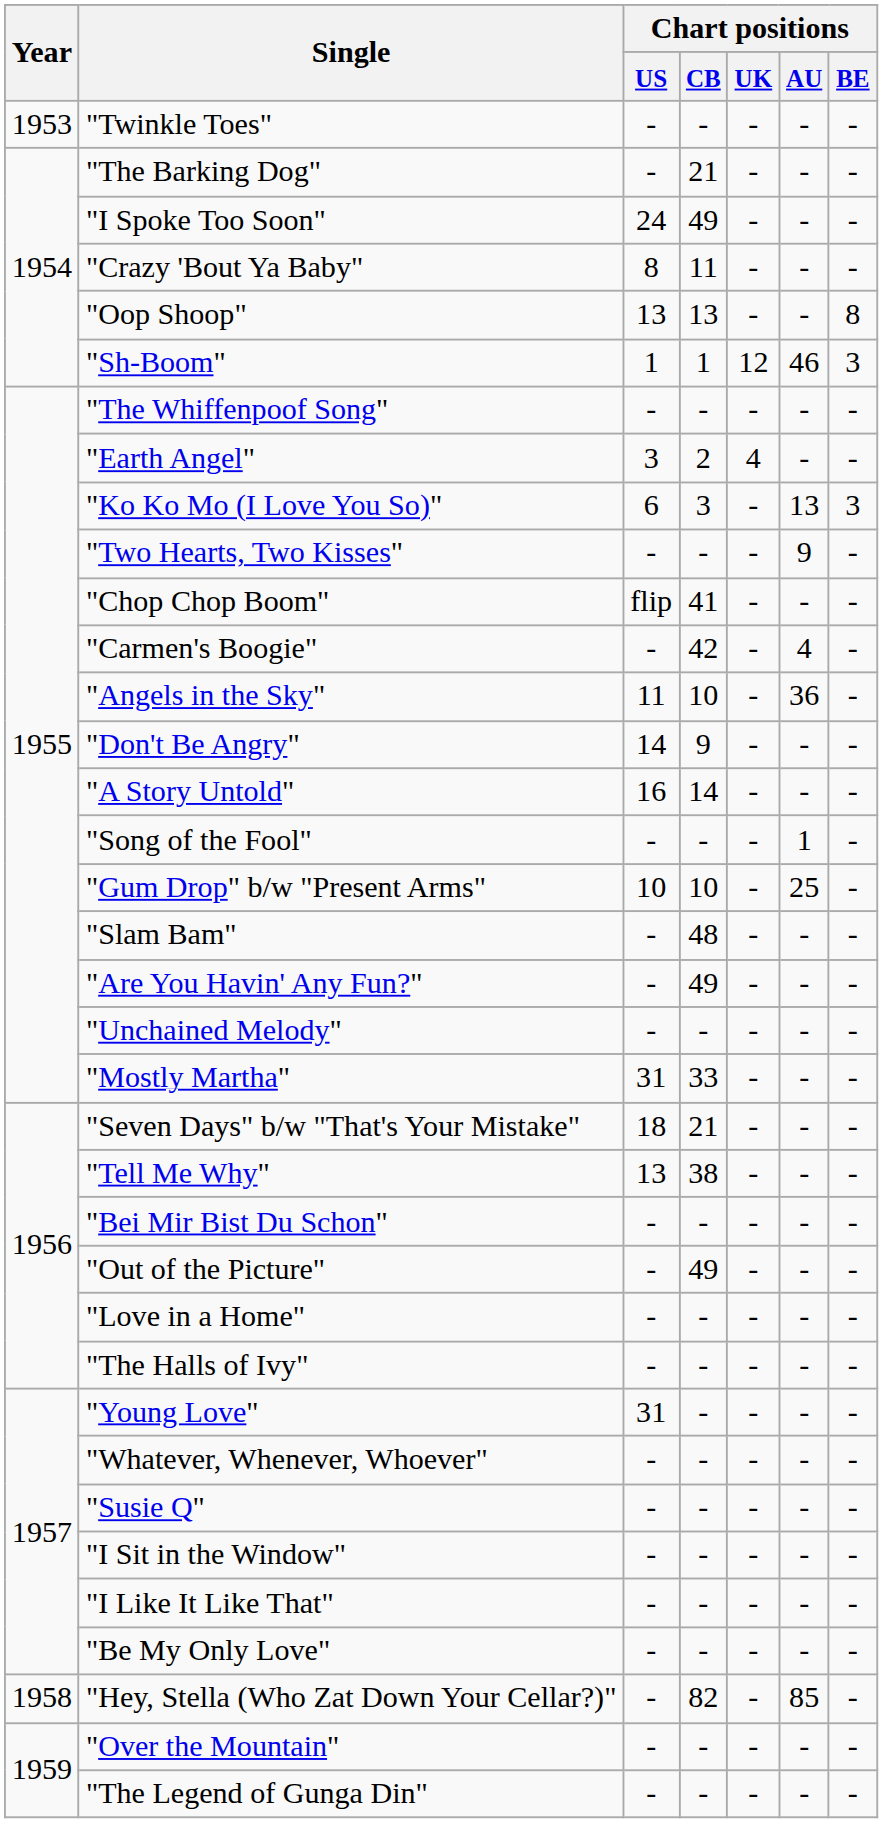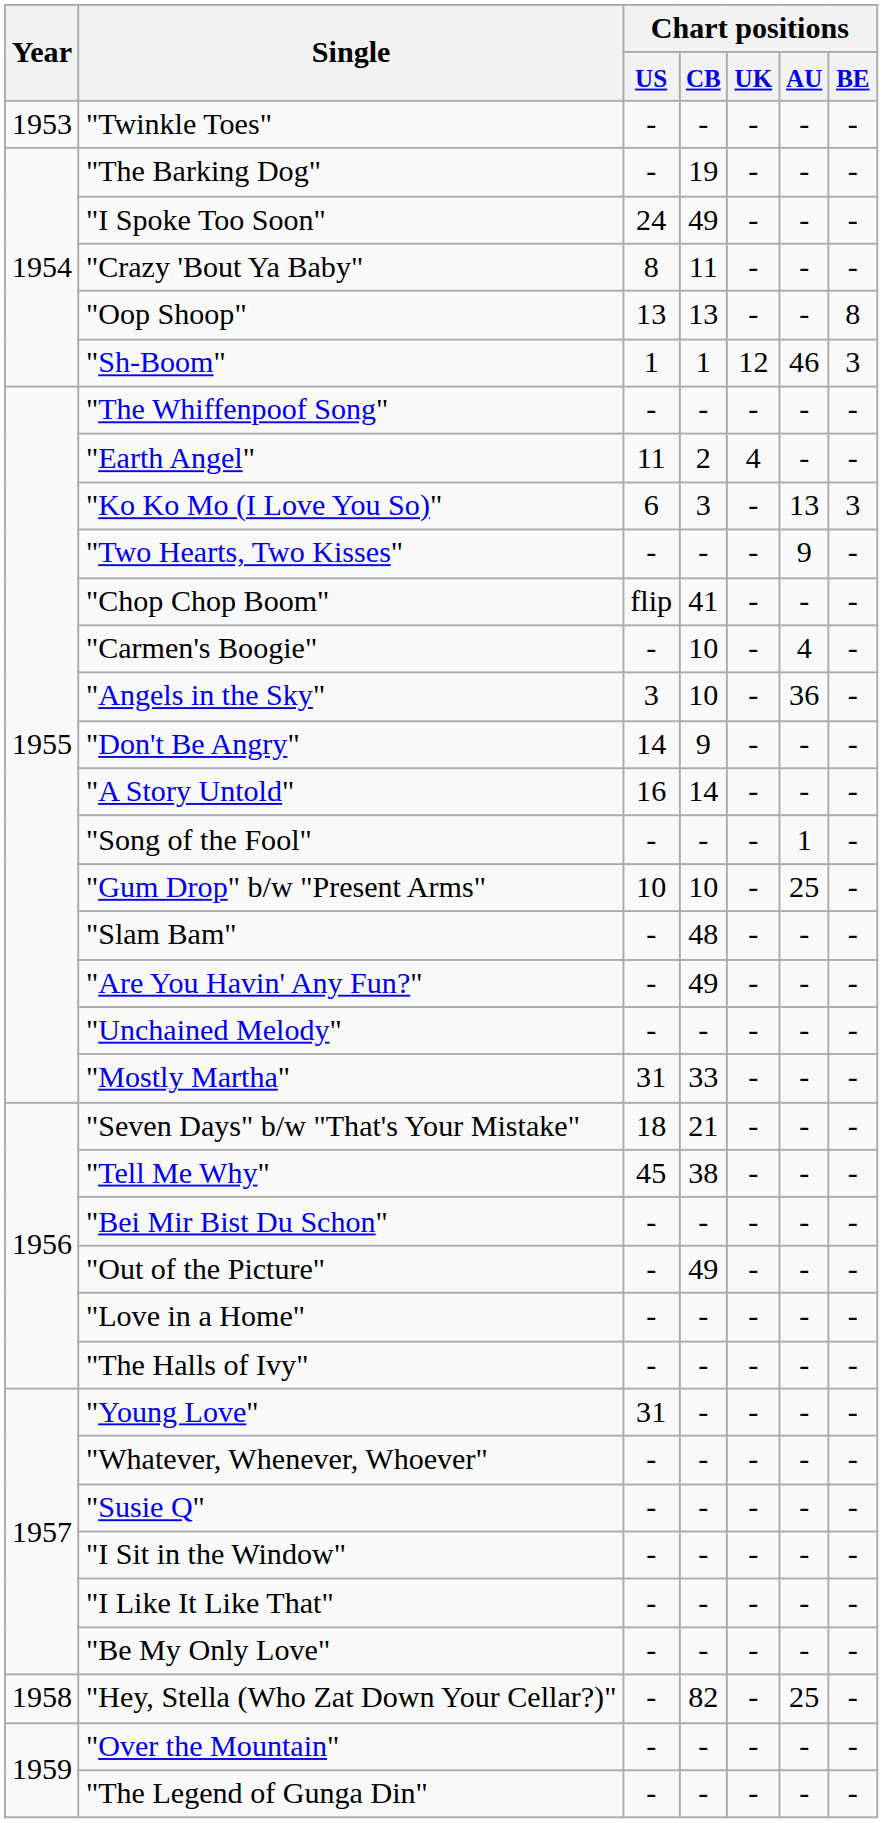"The Barking Dog" | Chart positions / CB: 21 -> 19
"Earth Angel" | Chart positions / US: 3 -> 11
"Carmen's Boogie" | Chart positions / CB: 42 -> 10
"Angels in the Sky" | Chart positions / US: 11 -> 3
"Tell Me Why" | Chart positions / US: 13 -> 45
"Hey, Stella (Who Zat Down Your Cellar?)" | Chart positions / AU: 85 -> 25
